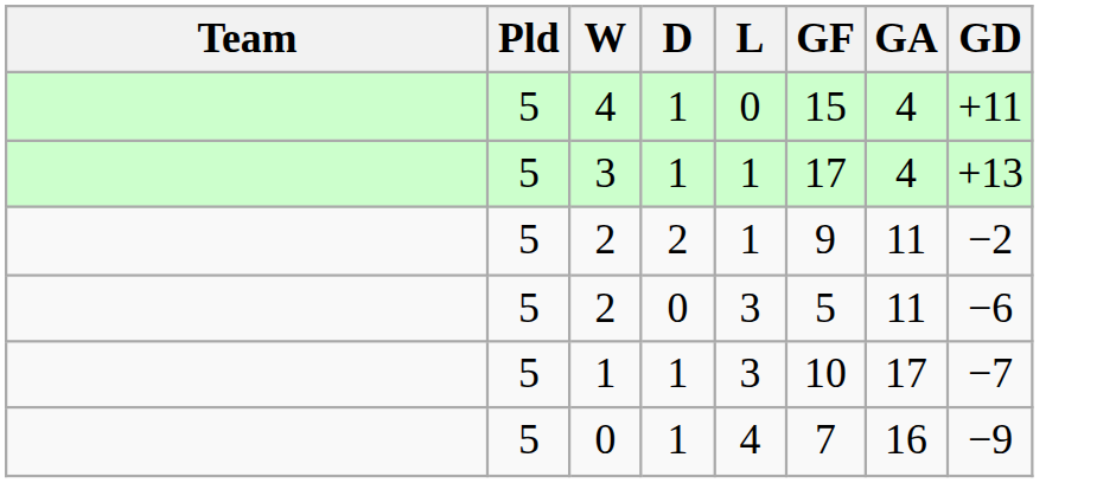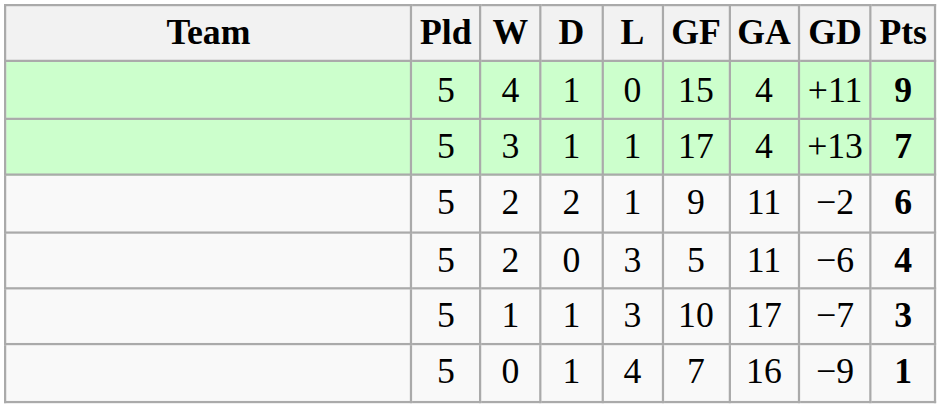+ column: Pts | 9 | 7 | 6 | 4 | 3 | 1
